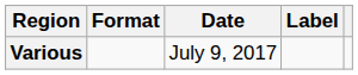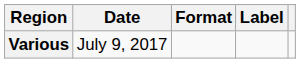columns swapped: Date <-> Format
